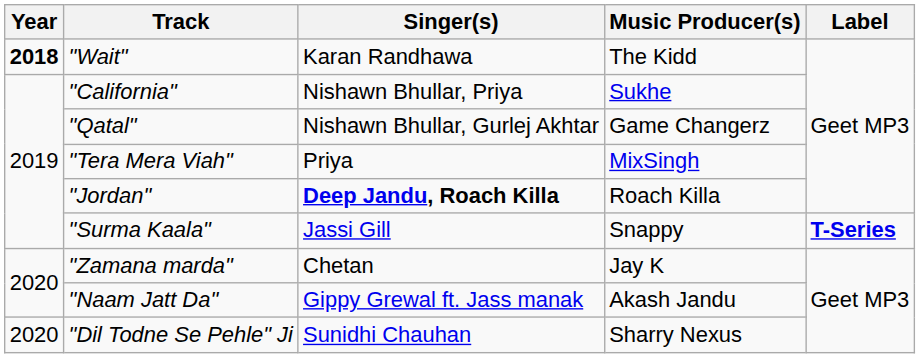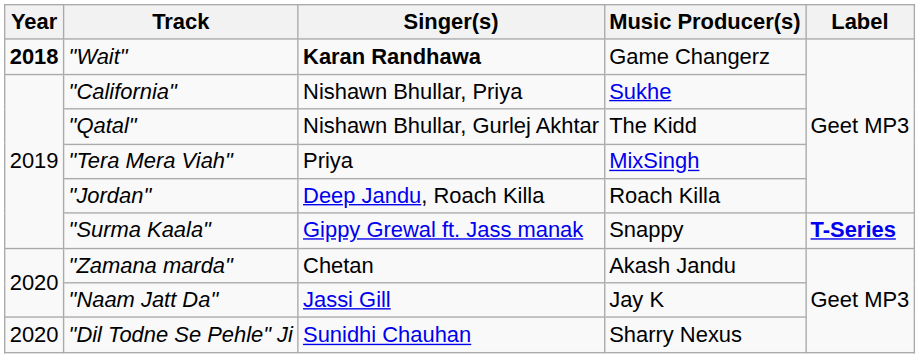"Wait" | Singer(s): normal -> bold
"Wait" | Music Producer(s): The Kidd -> Game Changerz
"Qatal" | Music Producer(s): Game Changerz -> The Kidd
"Jordan" | Singer(s): bold -> normal
"Surma Kaala" | Singer(s): Jassi Gill -> Gippy Grewal ft. Jass manak
"Zamana marda" | Music Producer(s): Jay K -> Akash Jandu
"Naam Jatt Da" | Singer(s): Gippy Grewal ft. Jass manak -> Jassi Gill
"Naam Jatt Da" | Music Producer(s): Akash Jandu -> Jay K
